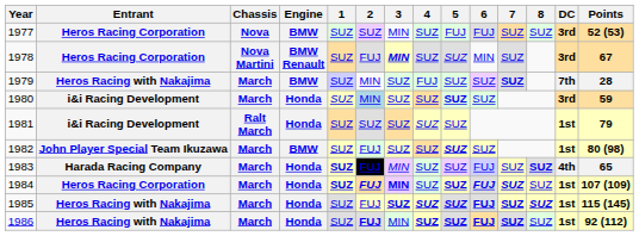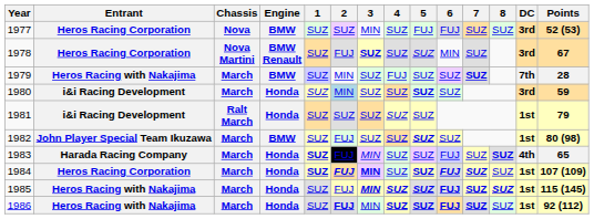1978 | 3: MIN -> SUZ
1985 | 3: SUZ -> MIN
